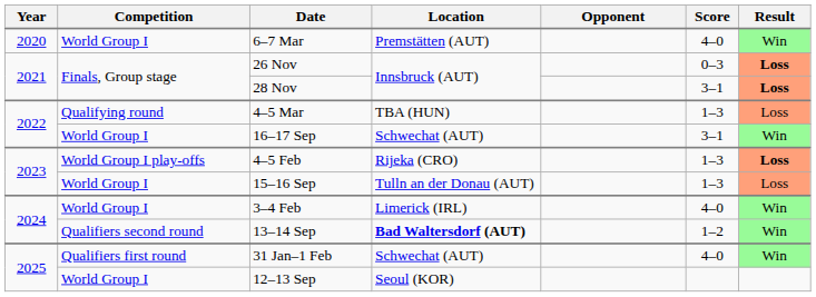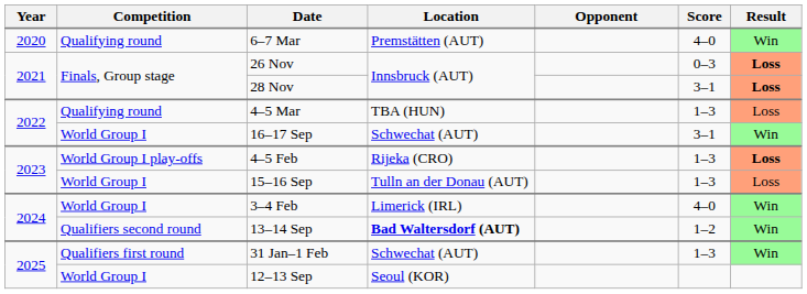6–7 Mar | Competition: World Group I -> Qualifying round
31 Jan–1 Feb | Score: 4–0 -> 1–3
